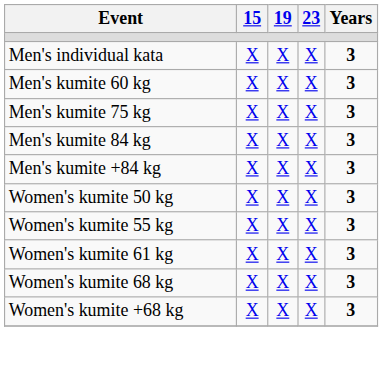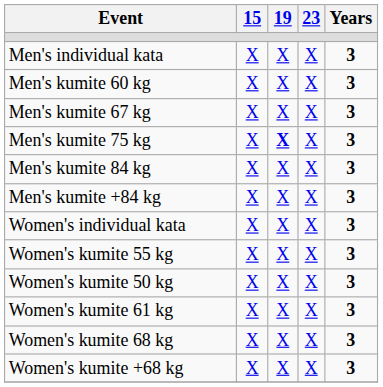+ row: Men's kumite 67 kg | X | X | X | 3
Men's kumite 75 kg | 19: normal -> bold
+ row: Women's individual kata | X | X | X | 3
rows swapped: Women's kumite 50 kg <-> Women's kumite 55 kg
